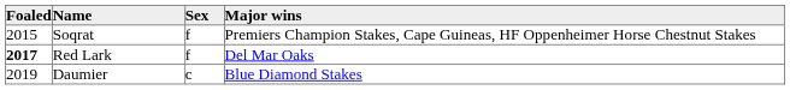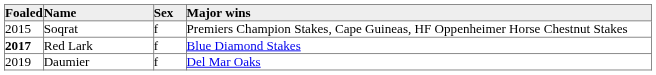Red Lark | Major wins: Del Mar Oaks -> Blue Diamond Stakes
Daumier | Sex: c -> f
Daumier | Major wins: Blue Diamond Stakes -> Del Mar Oaks
